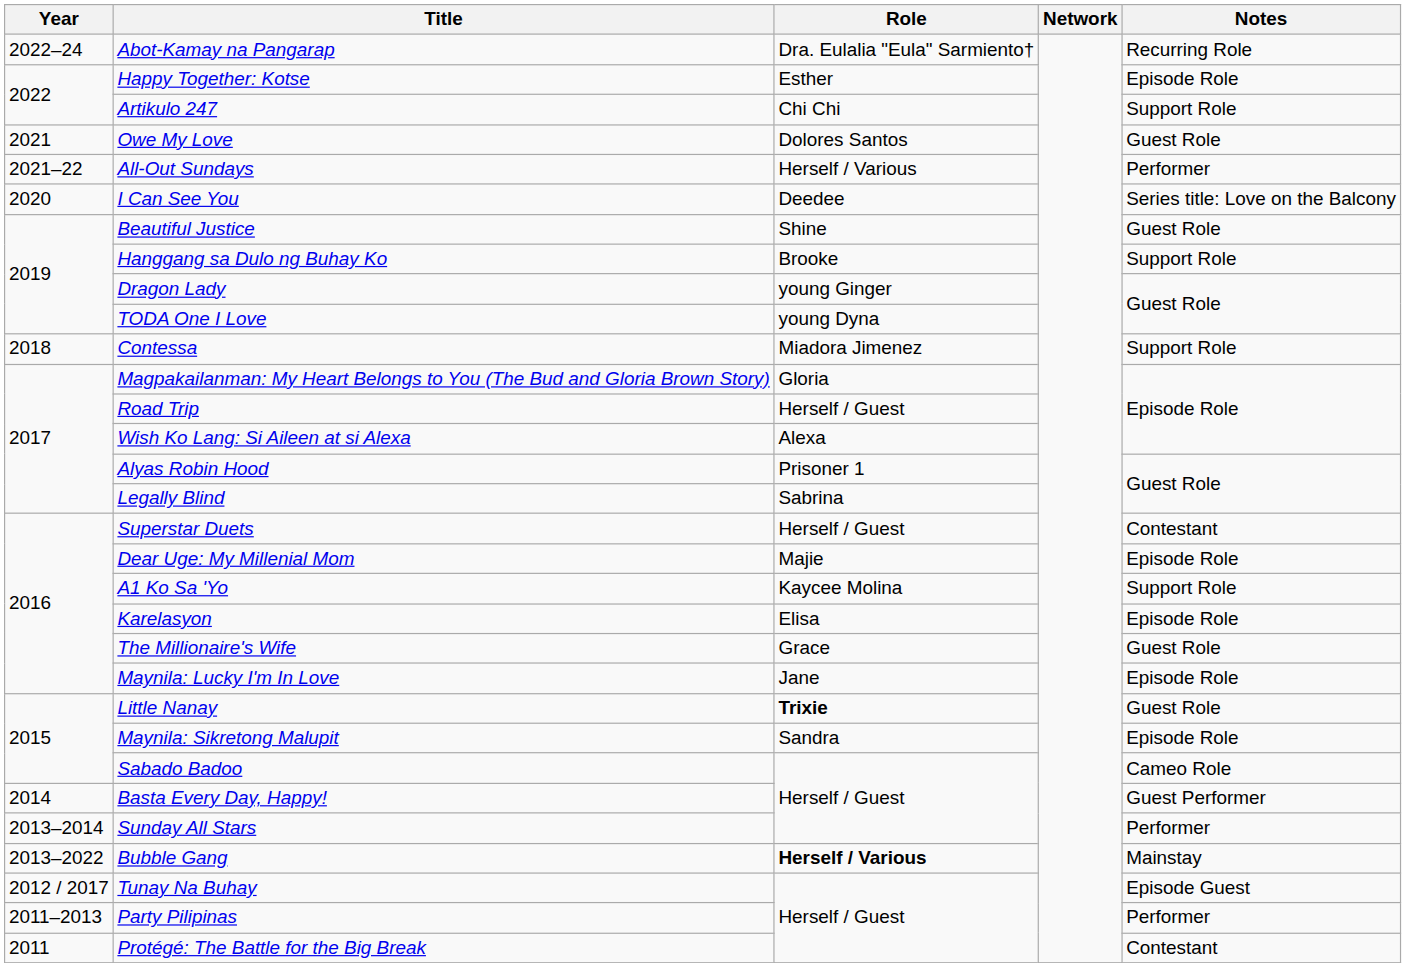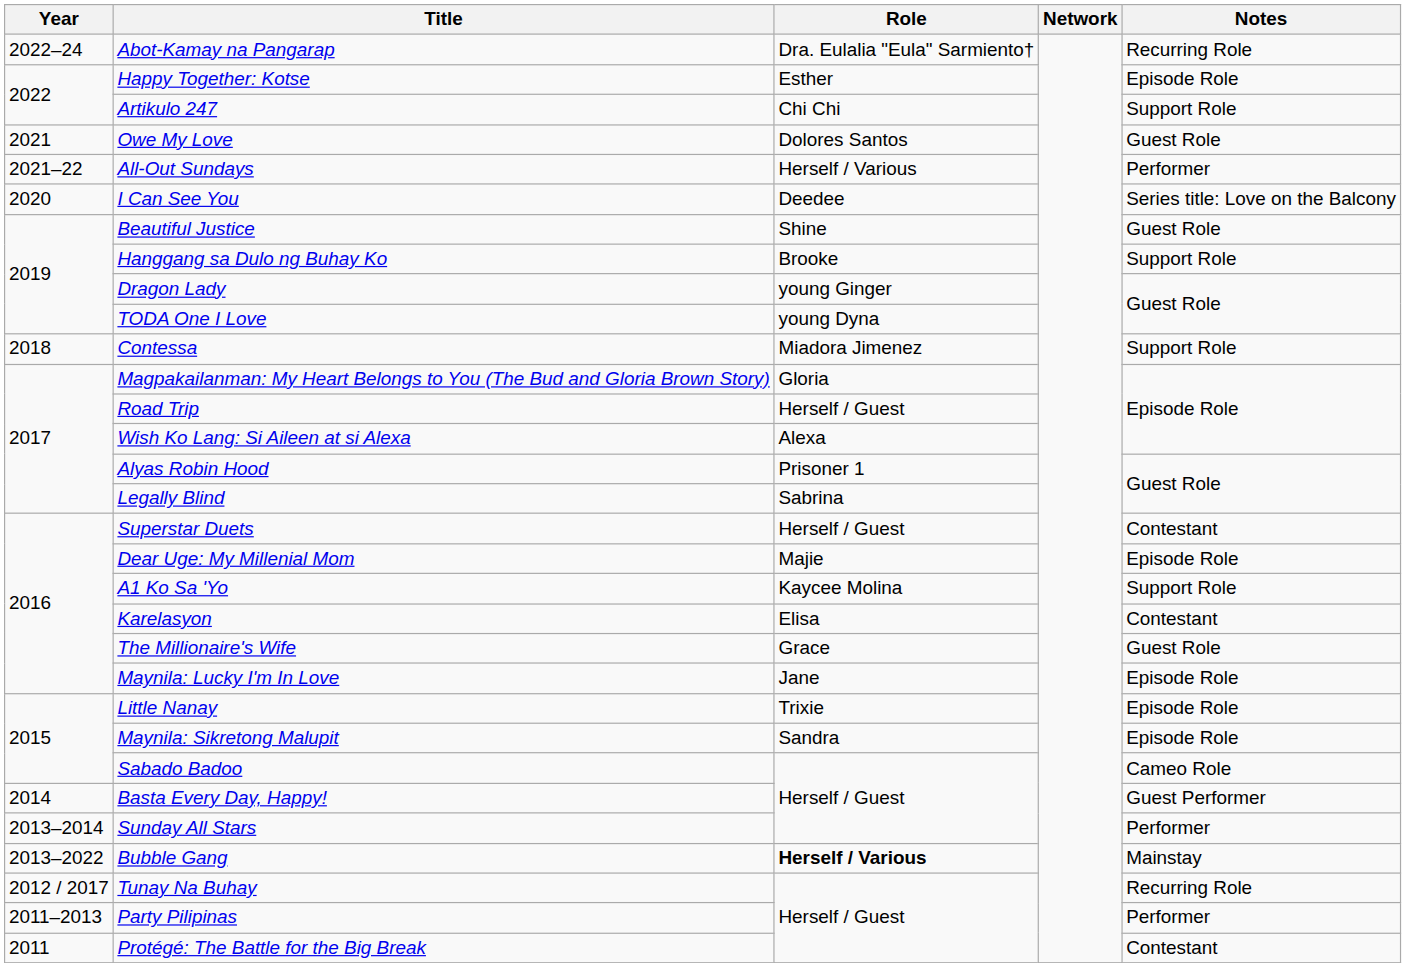Karelasyon | Notes: Episode Role -> Contestant
Little Nanay | Role: bold -> normal
Little Nanay | Notes: Guest Role -> Episode Role
Tunay Na Buhay | Notes: Episode Guest -> Recurring Role
